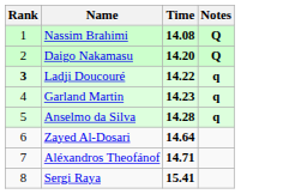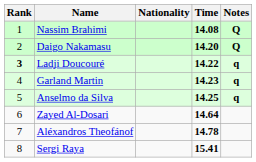+ column: Nationality
Anselmo da Silva | Time: 14.28 -> 14.25
Aléxandros Theofánof | Time: 14.71 -> 14.78
